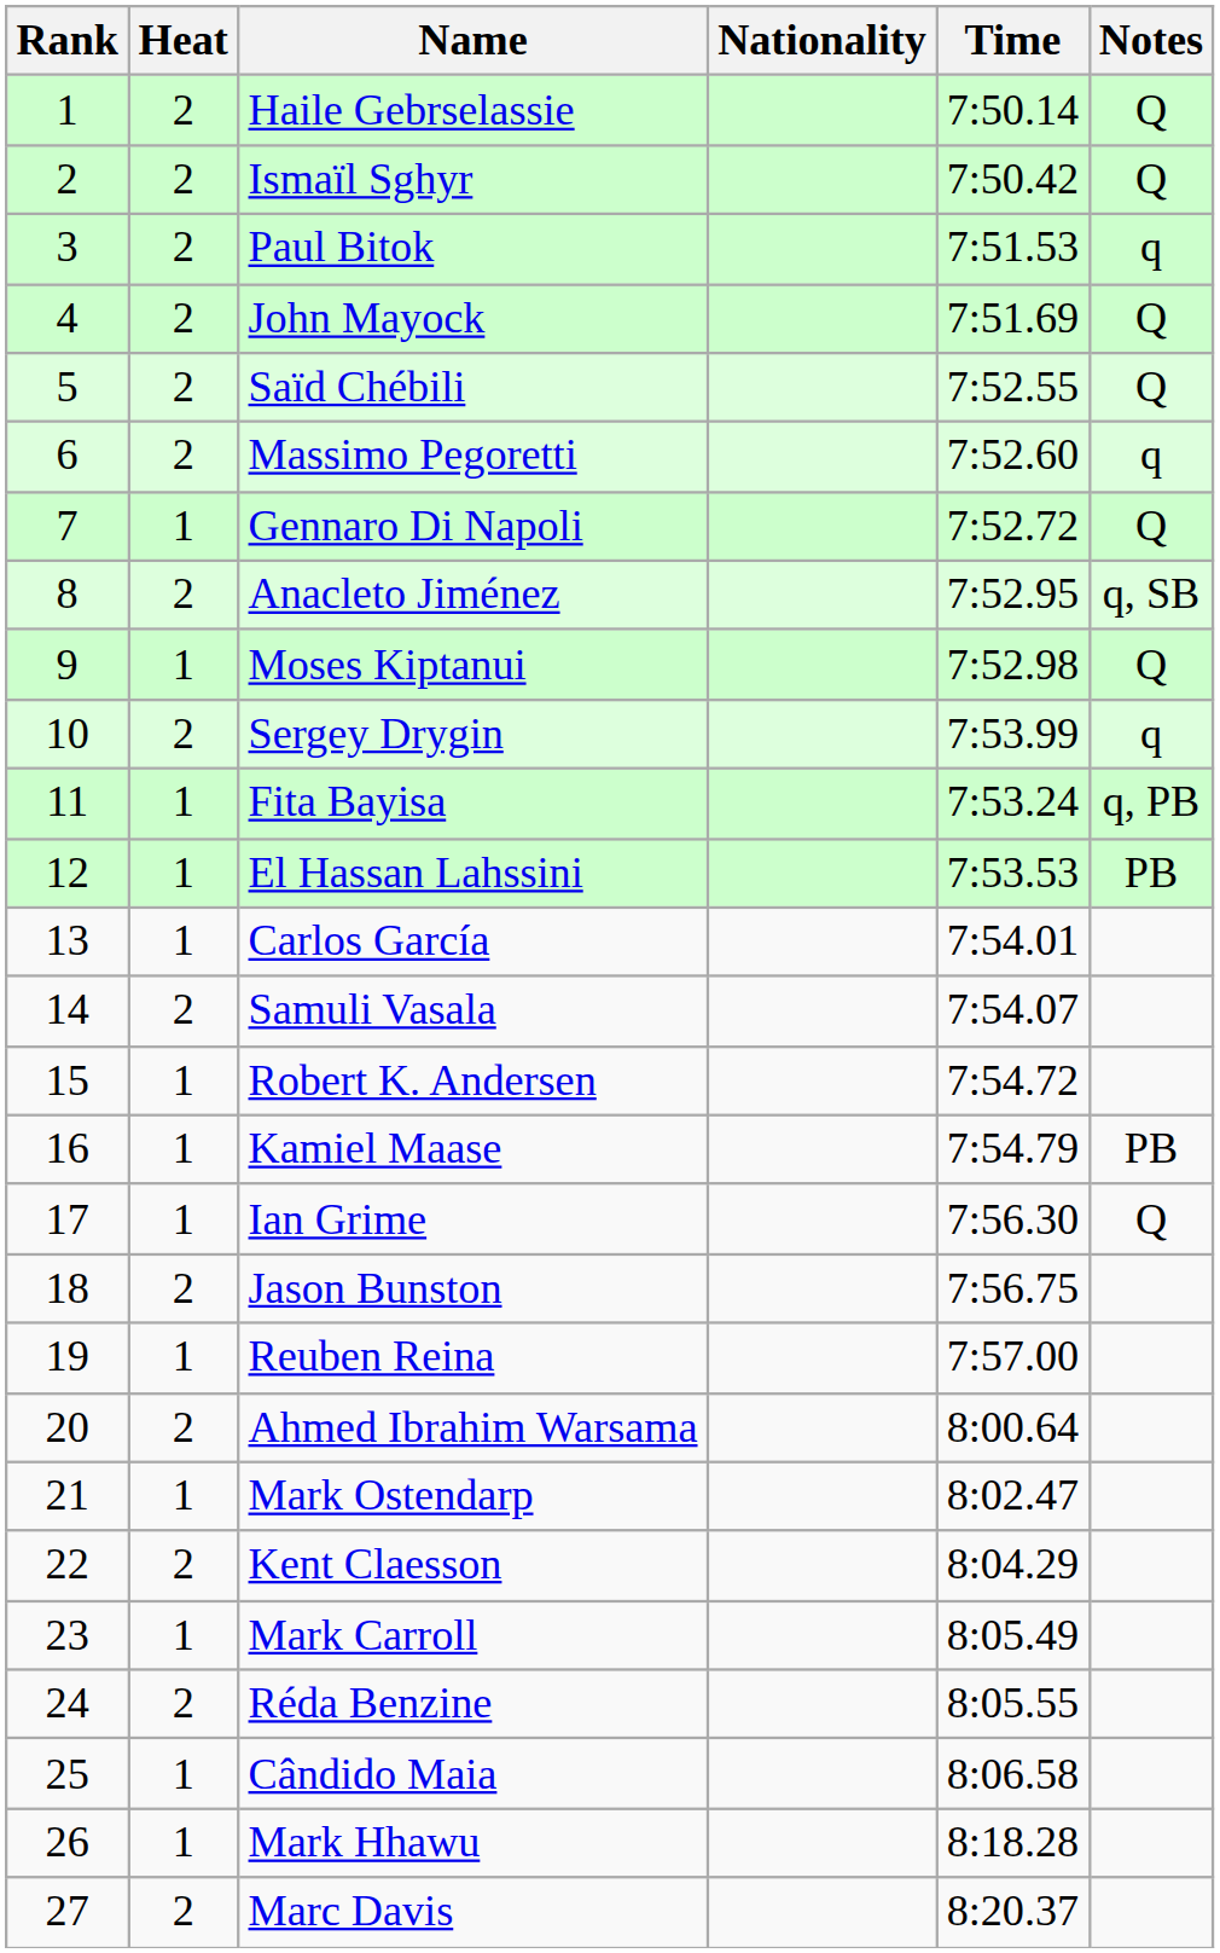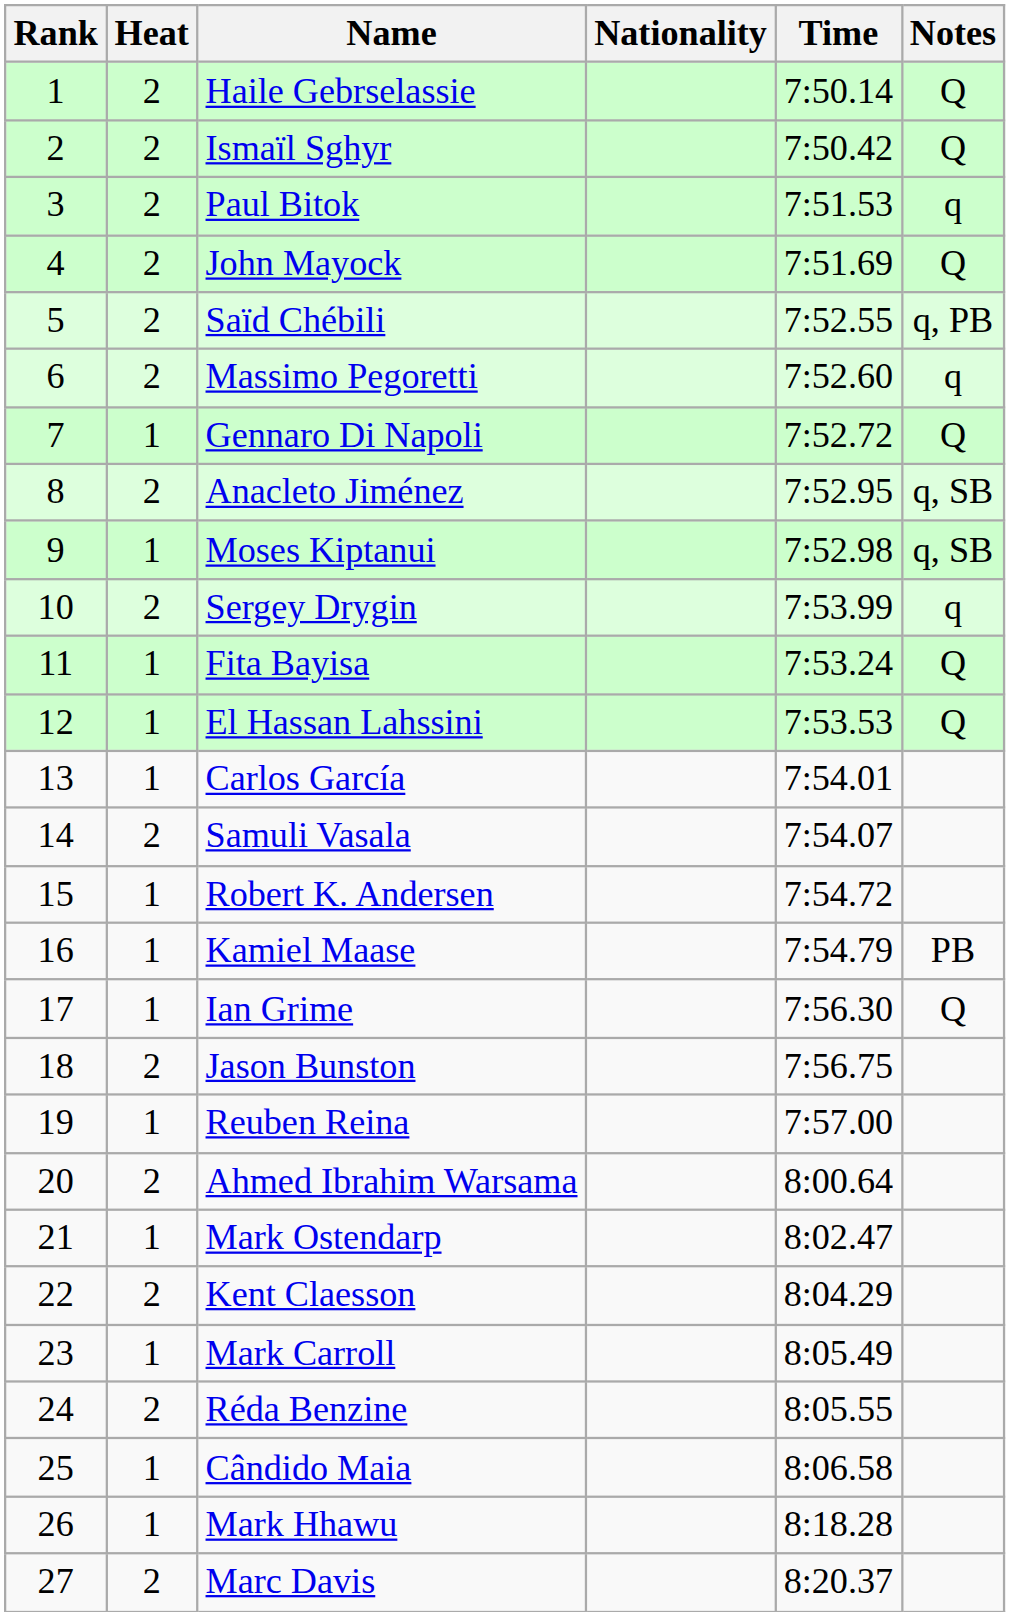Saïd Chébili | Notes: Q -> q, PB
Moses Kiptanui | Notes: Q -> q, SB
Fita Bayisa | Notes: q, PB -> Q
El Hassan Lahssini | Notes: PB -> Q
